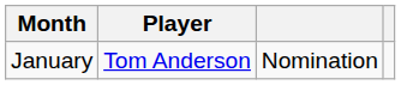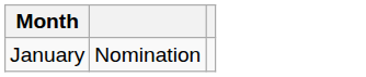- column: Player | Tom Anderson
